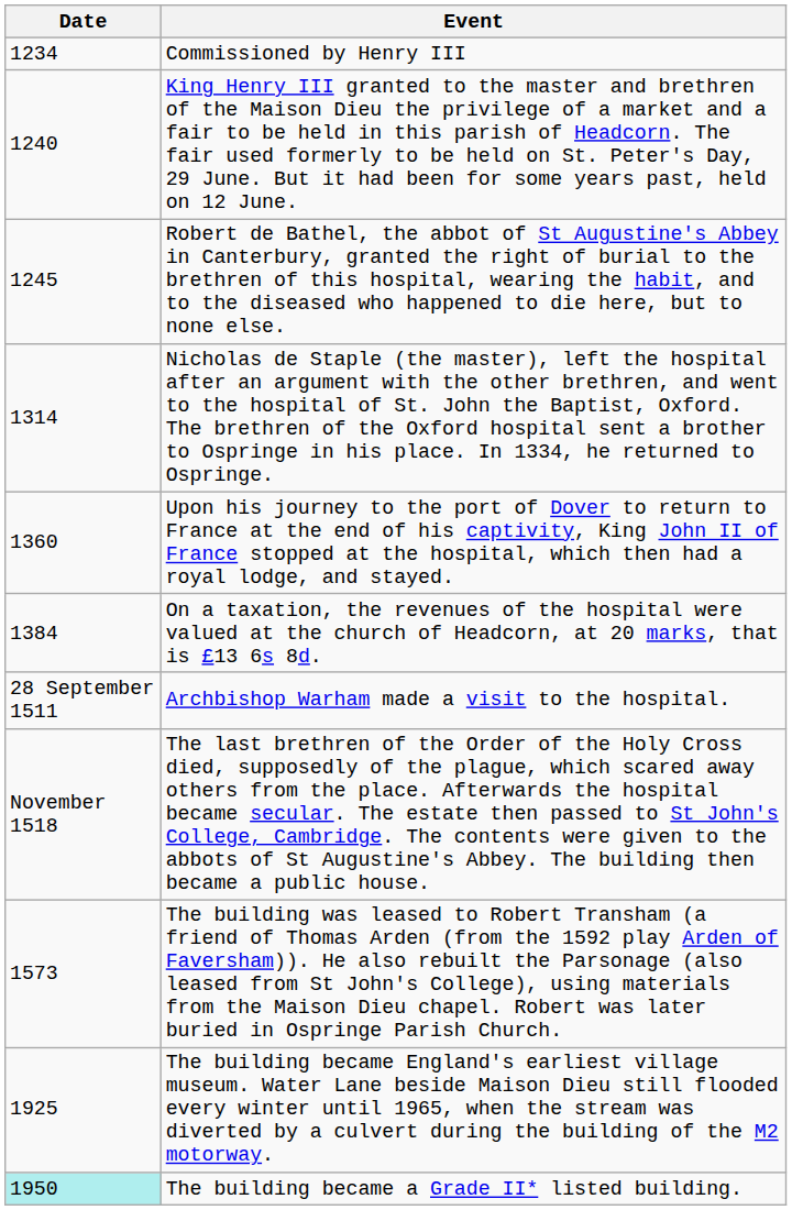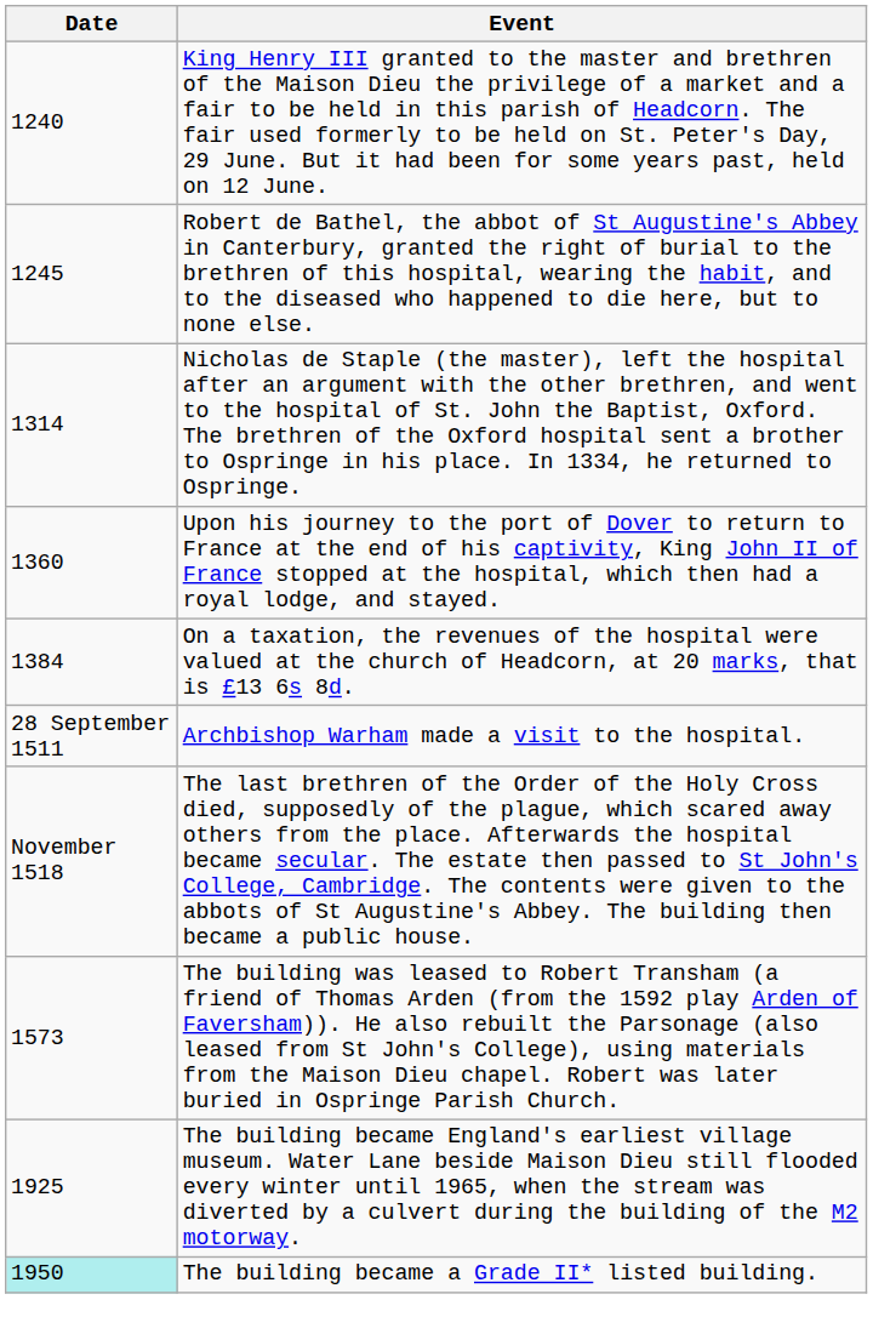- row: 1234 | Commissioned by Henry III
